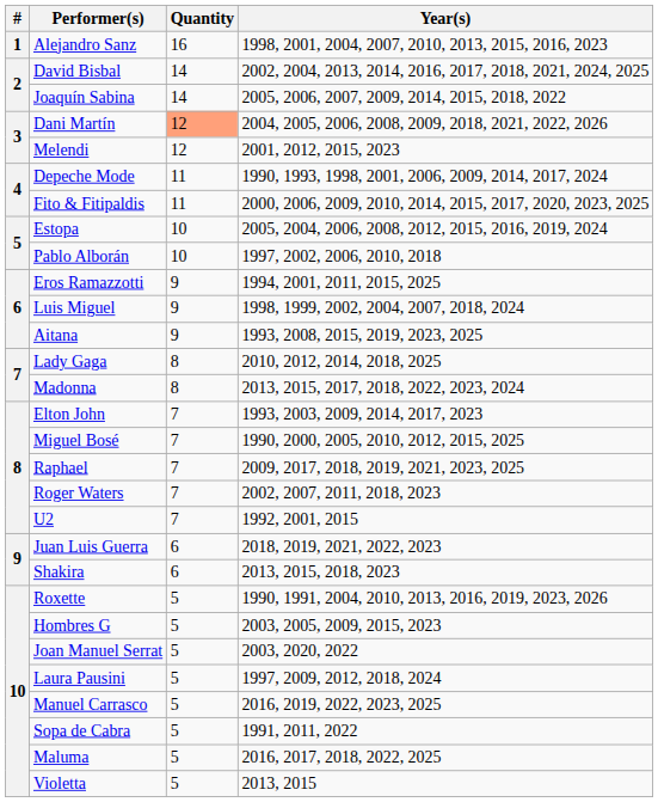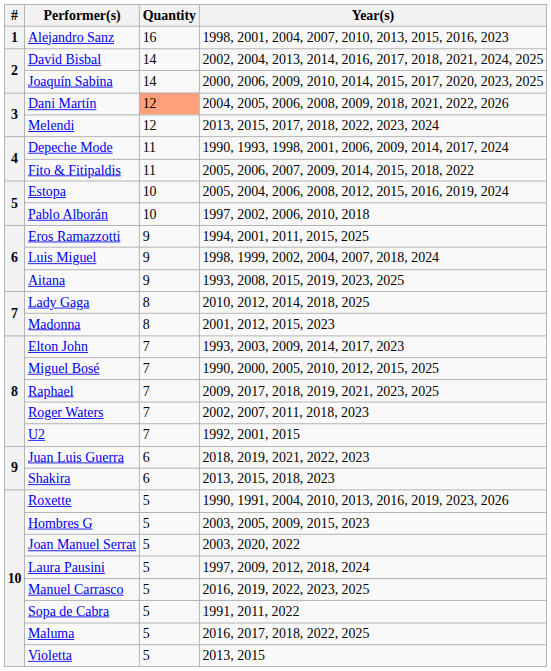Joaquín Sabina | Year(s): 2005, 2006, 2007, 2009, 2014, 2015, 2018, 2022 -> 2000, 2006, 2009, 2010, 2014, 2015, 2017, 2020, 2023, 2025
Melendi | Year(s): 2001, 2012, 2015, 2023 -> 2013, 2015, 2017, 2018, 2022, 2023, 2024
Fito & Fitipaldis | Year(s): 2000, 2006, 2009, 2010, 2014, 2015, 2017, 2020, 2023, 2025 -> 2005, 2006, 2007, 2009, 2014, 2015, 2018, 2022
Madonna | Year(s): 2013, 2015, 2017, 2018, 2022, 2023, 2024 -> 2001, 2012, 2015, 2023
